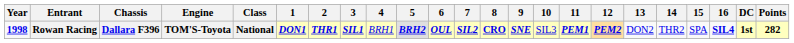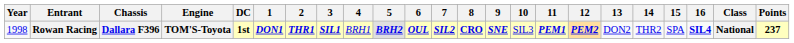columns swapped: Class <-> DC
Rowan Racing | Year: bold -> normal
Rowan Racing | Points: 282 -> 237
